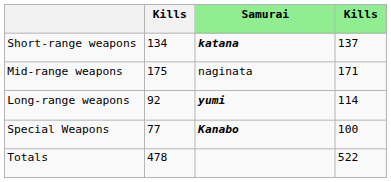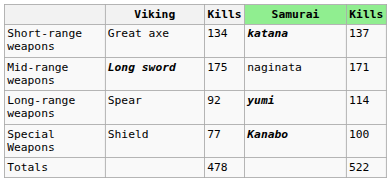+ column: Viking | Great axe | Long sword | Spear | Shield
